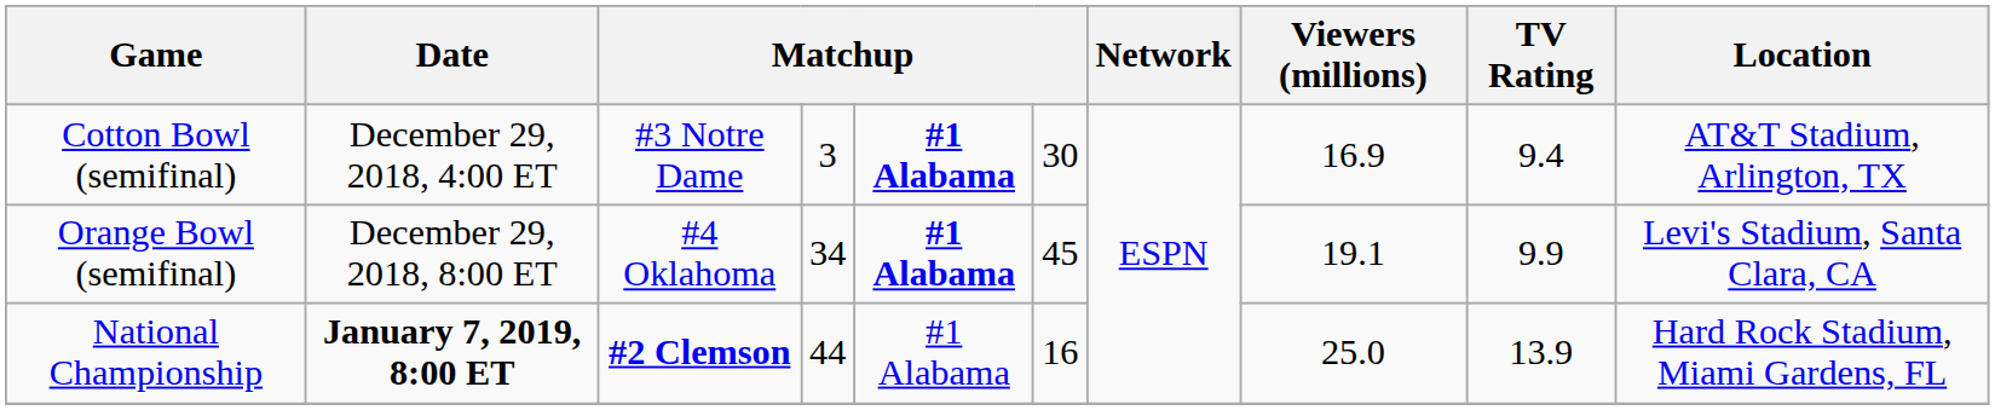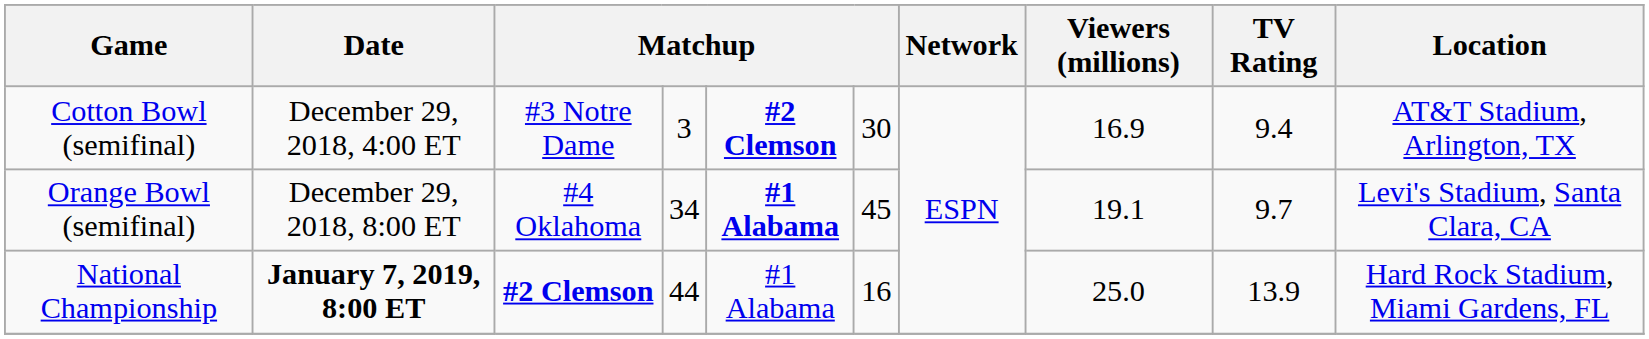Cotton Bowl (semifinal) | column 5: #1 Alabama -> #2 Clemson
Orange Bowl (semifinal) | TV Rating: 9.9 -> 9.7
